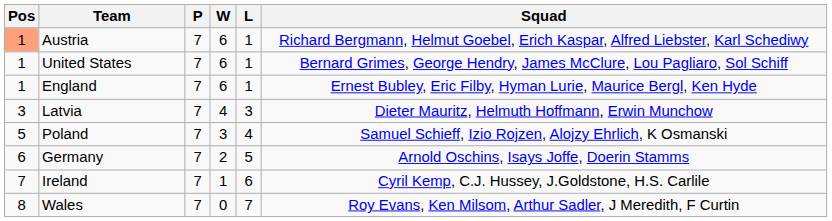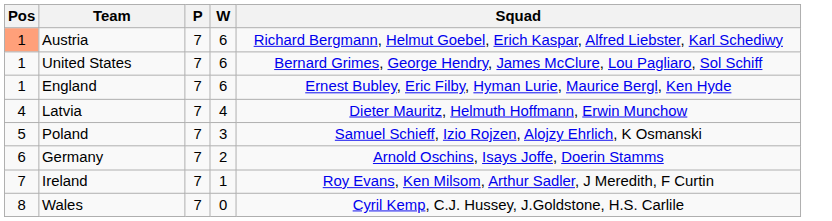- column: L | 1 | 1 | 1 | 3 | 4 | 5 | 6 | 7
Latvia | Pos: 3 -> 4
Ireland | Squad: Cyril Kemp, C.J. Hussey, J.Goldstone, H.S. Carlile -> Roy Evans, Ken Milsom, Arthur Sadler, J Meredith, F Curtin
Wales | Squad: Roy Evans, Ken Milsom, Arthur Sadler, J Meredith, F Curtin -> Cyril Kemp, C.J. Hussey, J.Goldstone, H.S. Carlile
